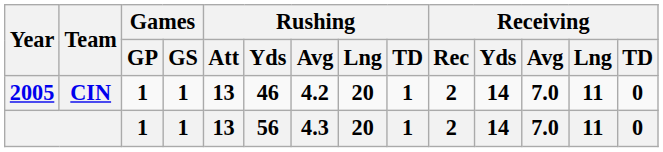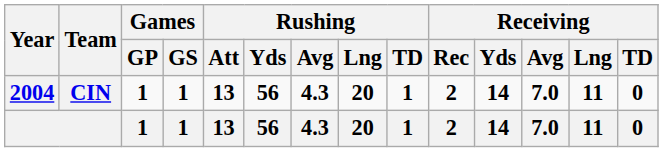CIN | Year: 2005 -> 2004
CIN | Rushing / Yds: 46 -> 56
CIN | Rushing / Avg: 4.2 -> 4.3
